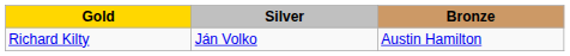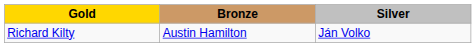columns swapped: Silver <-> Bronze
